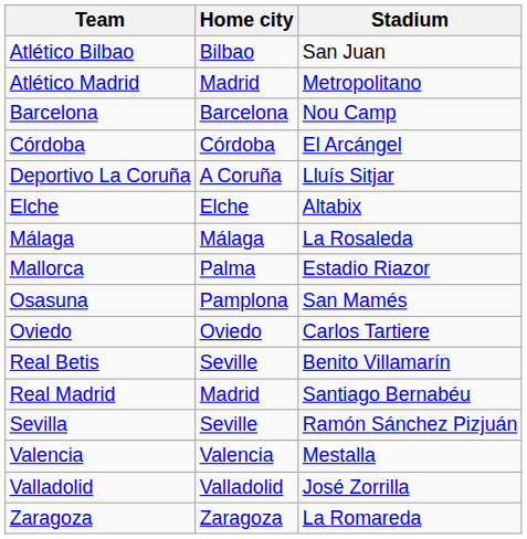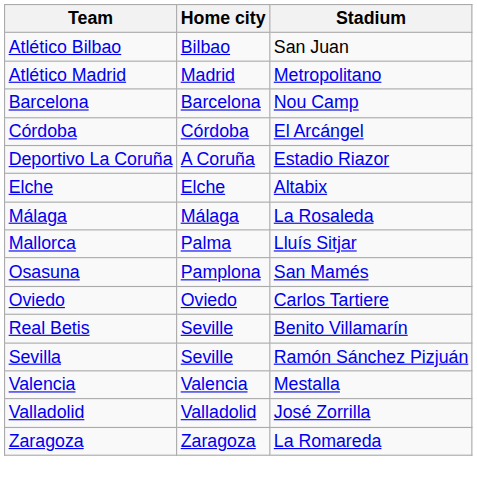Deportivo La Coruña | Stadium: Lluís Sitjar -> Estadio Riazor
Mallorca | Stadium: Estadio Riazor -> Lluís Sitjar
- row: Real Madrid | Madrid | Santiago Bernabéu
